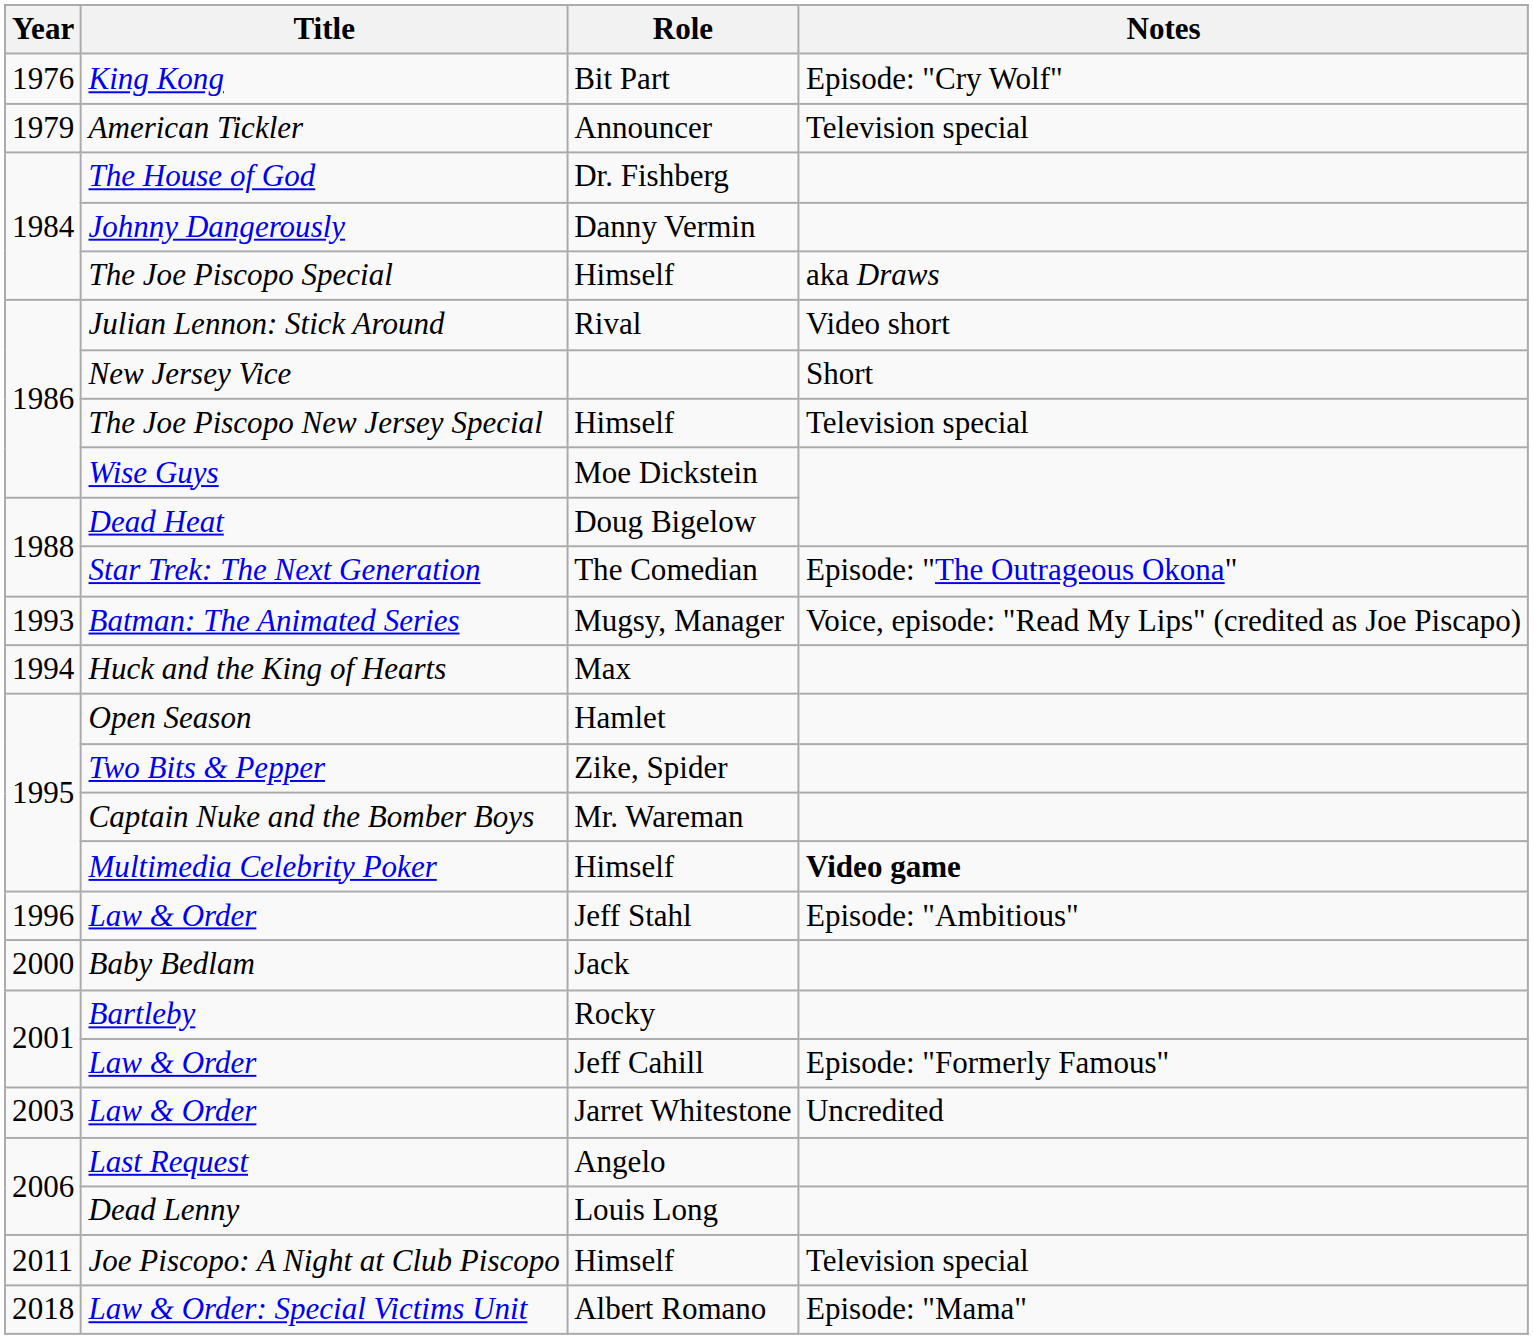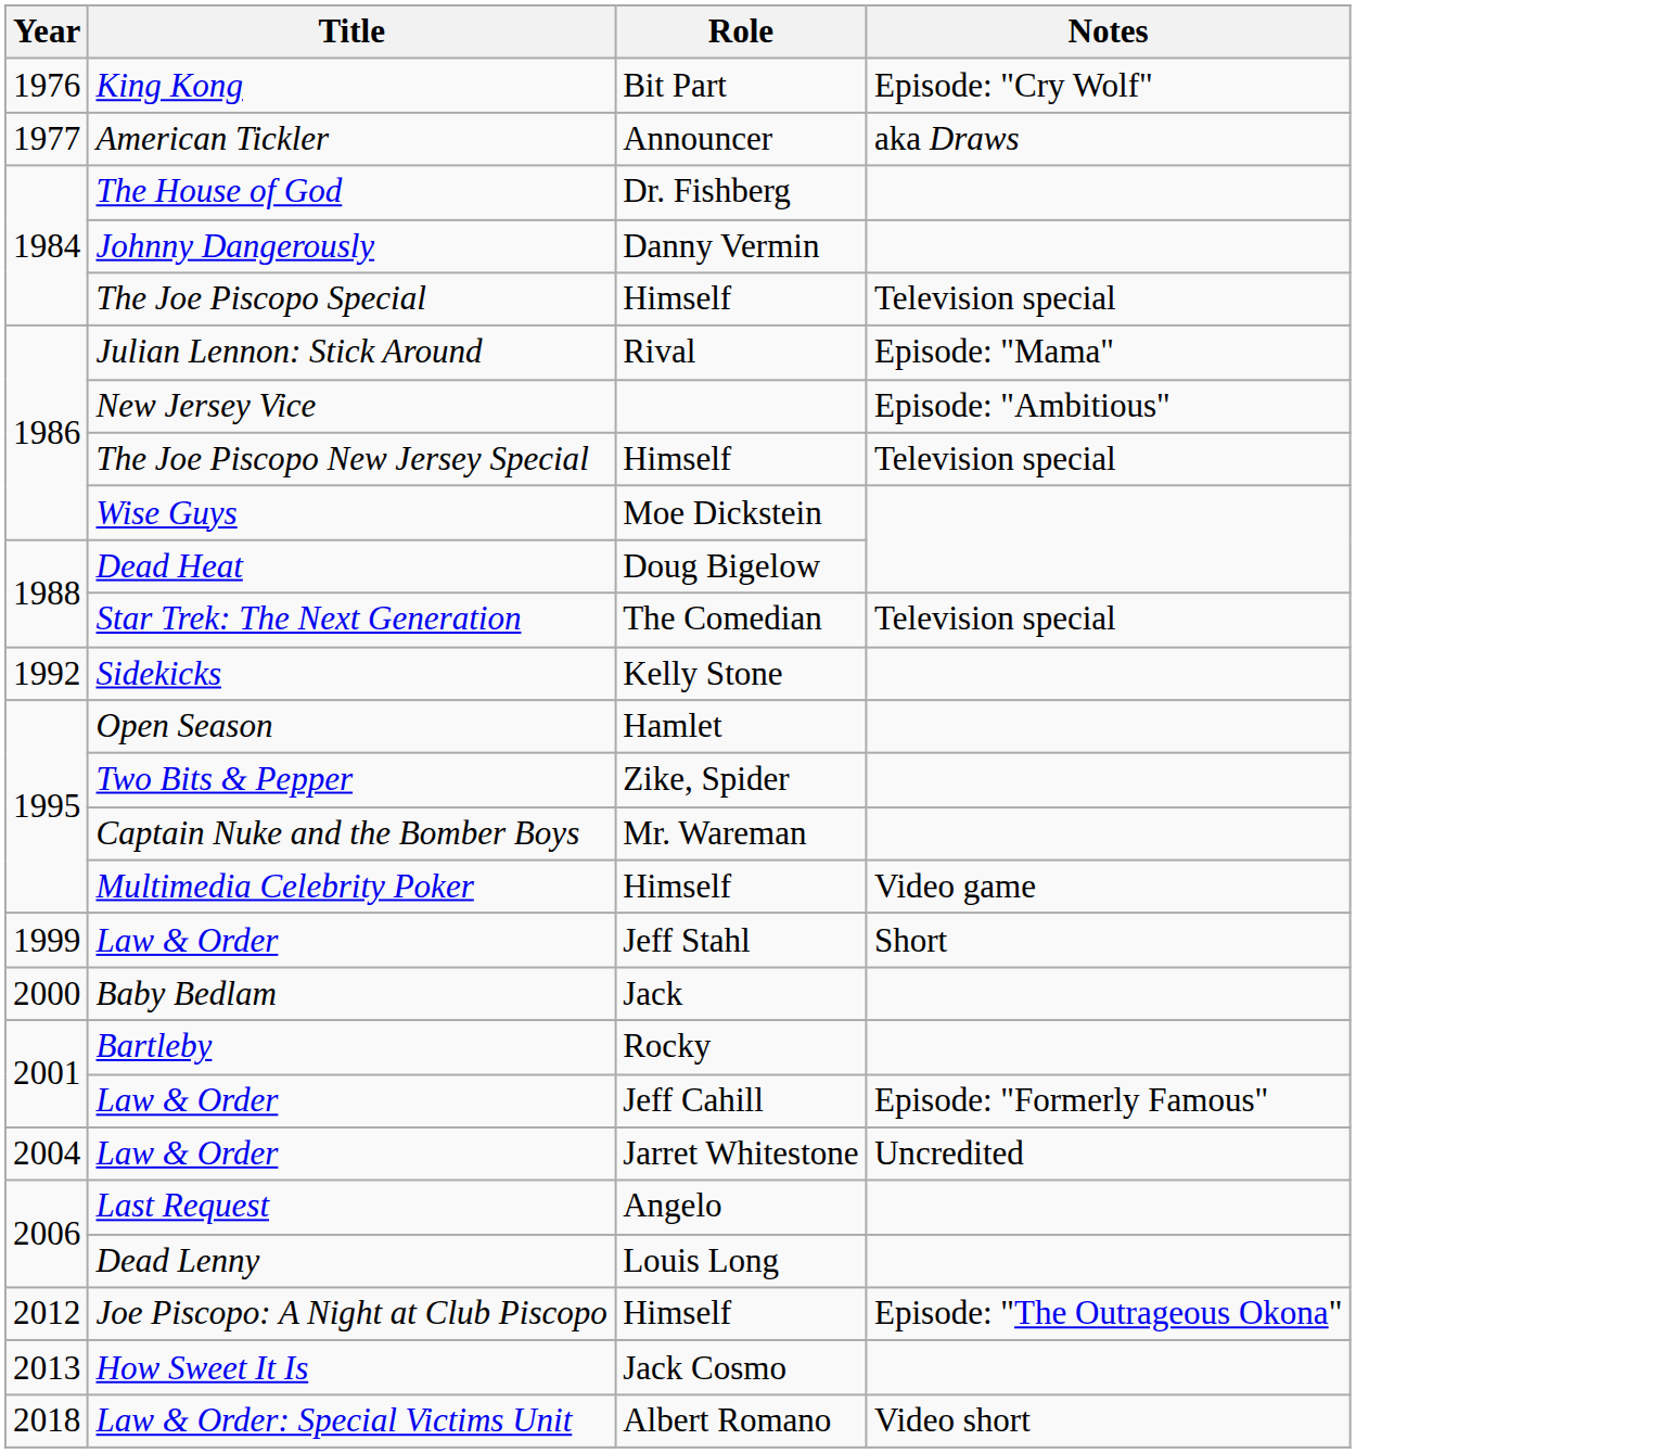American Tickler | Year: 1979 -> 1977
American Tickler | Notes: Television special -> aka Draws
The Joe Piscopo Special | Notes: aka Draws -> Television special
Julian Lennon: Stick Around | Notes: Video short -> Episode: "Mama"
New Jersey Vice | Notes: Short -> Episode: "Ambitious"
Star Trek: The Next Generation | Notes: Episode: "The Outrageous Okona" -> Television special
+ row: 1992 | Sidekicks | Kelly Stone
- row: 1993 | Batman: The Animated Series | Mugsy, Manager | Voice, episode: "Read My Lips" (credited as Joe Piscapo)
- row: 1994 | Huck and the King of Hearts | Max
Multimedia Celebrity Poker | Notes: bold -> normal
Law & Order / Jeff Stahl | Year: 1996 -> 1999
Law & Order / Jeff Stahl | Notes: Episode: "Ambitious" -> Short
Law & Order / Jarret Whitestone | Year: 2003 -> 2004
Joe Piscopo: A Night at Club Piscopo | Year: 2011 -> 2012
Joe Piscopo: A Night at Club Piscopo | Notes: Television special -> Episode: "The Outrageous Okona"
+ row: 2013 | How Sweet It Is | Jack Cosmo
Law & Order: Special Victims Unit | Notes: Episode: "Mama" -> Video short
